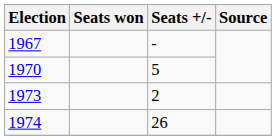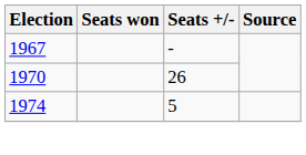1970 | Seats +/-: 5 -> 26
- row: 1973 | 2
1974 | Seats +/-: 26 -> 5
